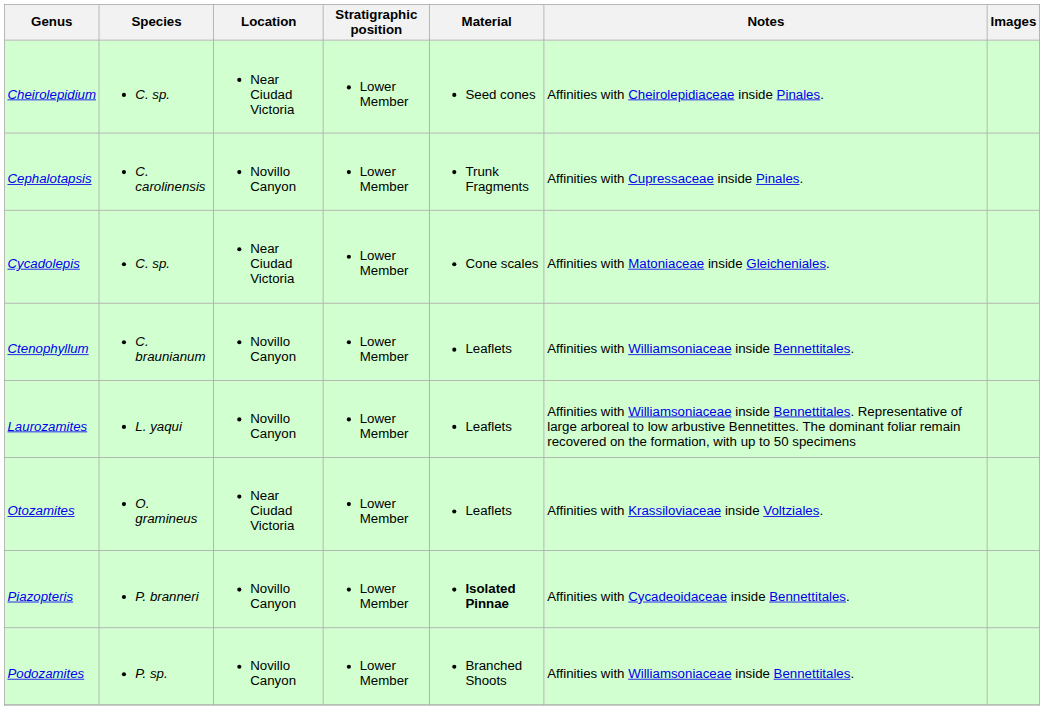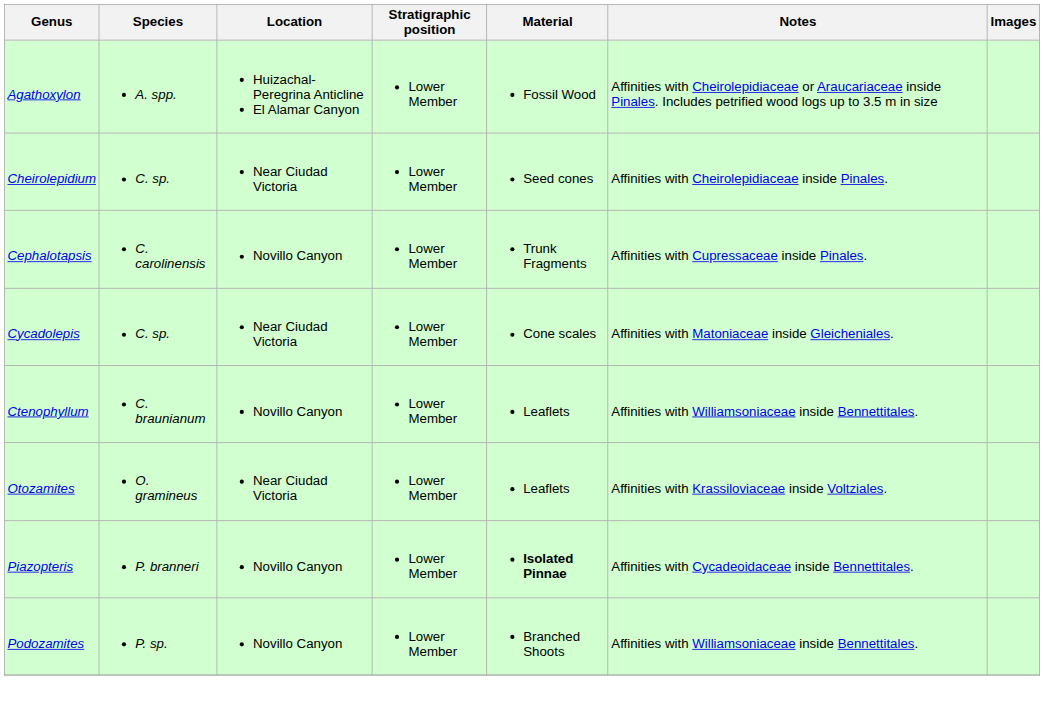+ row: Agathoxylon | A. spp. | Huizachal-Peregrina Anticline El Alamar Canyon | Lower Member | Fossil Wood | Affinities with Cheirolepidiaceae or Araucariaceae inside Pinales. Includes petrified wood logs up to 3.5 m in size
- row: Laurozamites | L. yaqui | Novillo Canyon | Lower Member | Leaflets | Affinities with Williamsoniaceae inside Bennettitales. Representative of large arboreal to low arbustive Bennetittes. The dominant foliar remain recovered on the formation, with up to 50 specimens
